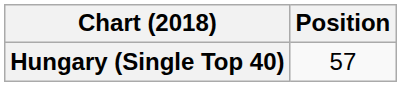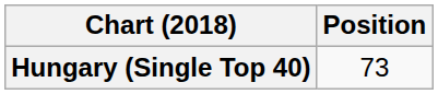Hungary (Single Top 40) | Position: 57 -> 73
